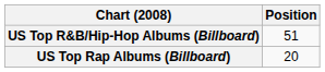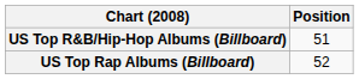US Top Rap Albums (Billboard) | Position: 20 -> 52
